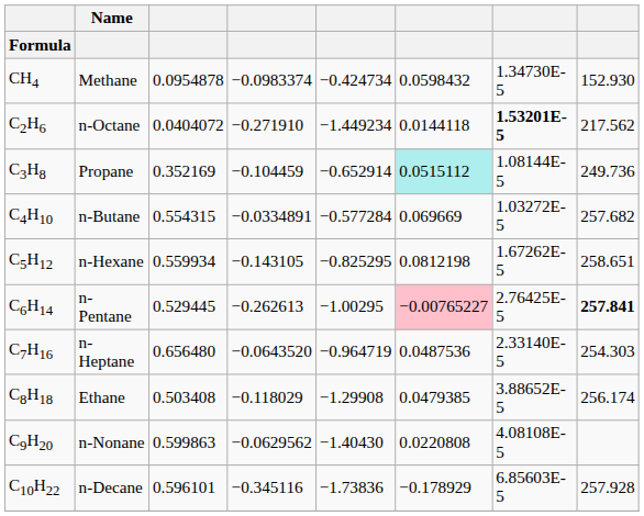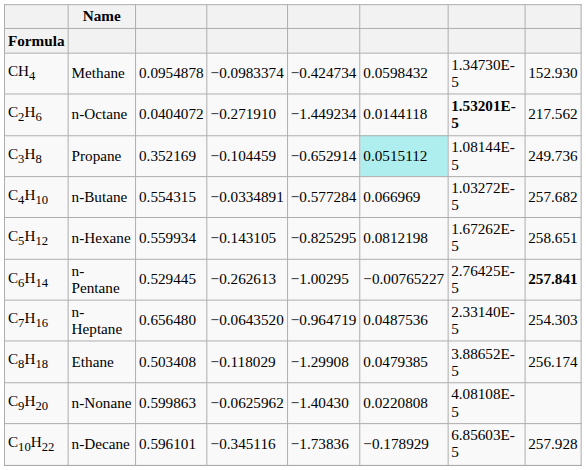C4H10 | column 6: 0.069669 -> 0.066969
C6H14 | column 6: pink background -> no background
C9H20 | column 4: −0.0629562 -> −0.0625962
